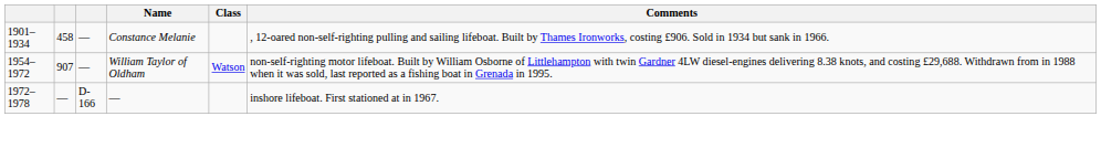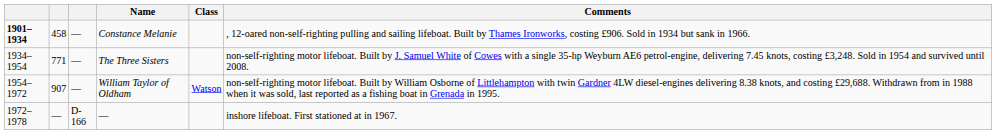Constance Melanie | column 1: normal -> bold
+ row: 1934–1954 | 771 | — | The Three Sisters | non-self-righting motor lifeboat. Built by J. Samuel White of Cowes with a single 35-hp Weyburn AE6 petrol-engine, delivering 7.45 knots, costing £3,248. Sold in 1954 and survived until 2008.
